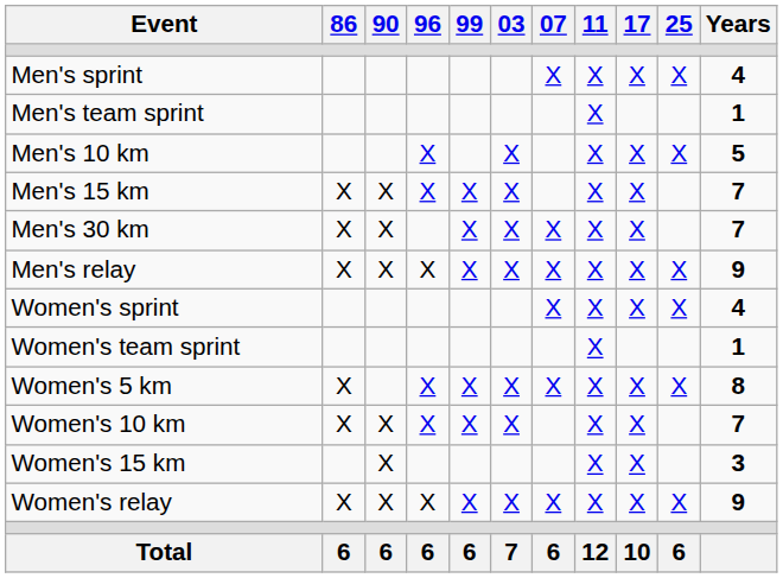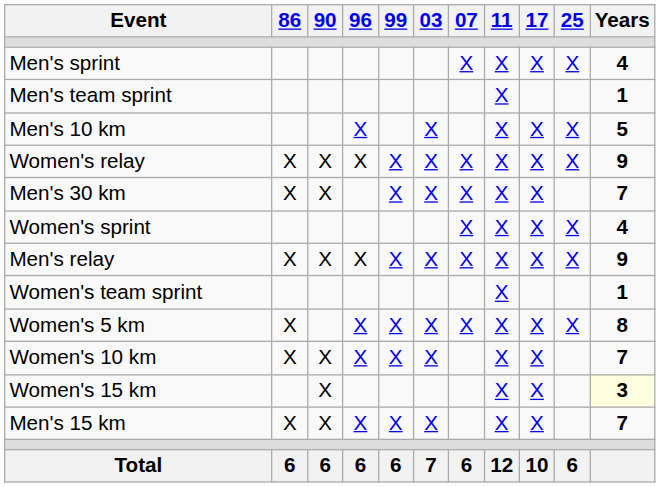rows swapped: Men's 15 km <-> Women's relay
rows swapped: Men's relay <-> Women's sprint
Women's 15 km | Years: no background -> lightyellow background
